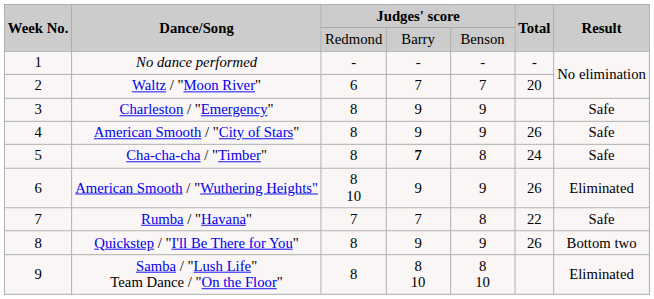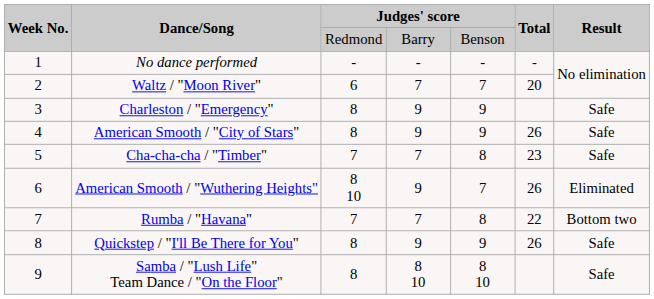Cha-cha-cha / "Timber" | column 3: 8 -> 7
Cha-cha-cha / "Timber" | column 4: bold -> normal
Cha-cha-cha / "Timber" | Total: 24 -> 23
American Smooth / "Wuthering Heights" | column 5: 9 -> 7
Rumba / "Havana" | Result: Safe -> Bottom two
Quickstep / "I'll Be There for You" | Result: Bottom two -> Safe
Samba / "Lush Life" Team Dance / "On the Floor" | Result: Eliminated -> Safe
